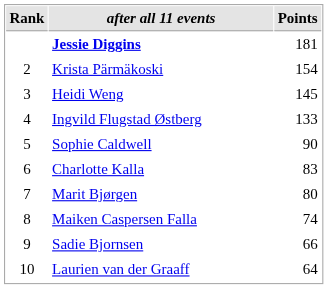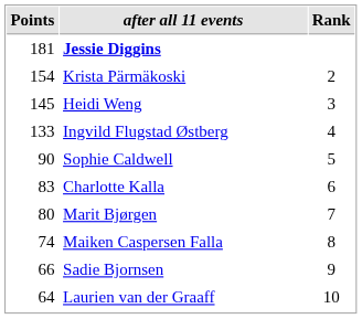columns swapped: Rank <-> Points
